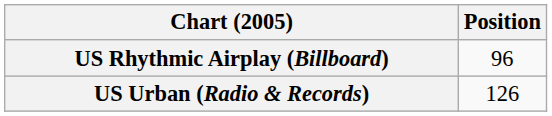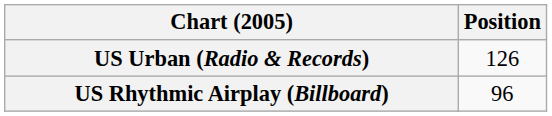rows swapped: US Rhythmic Airplay (Billboard) <-> US Urban (Radio & Records)
